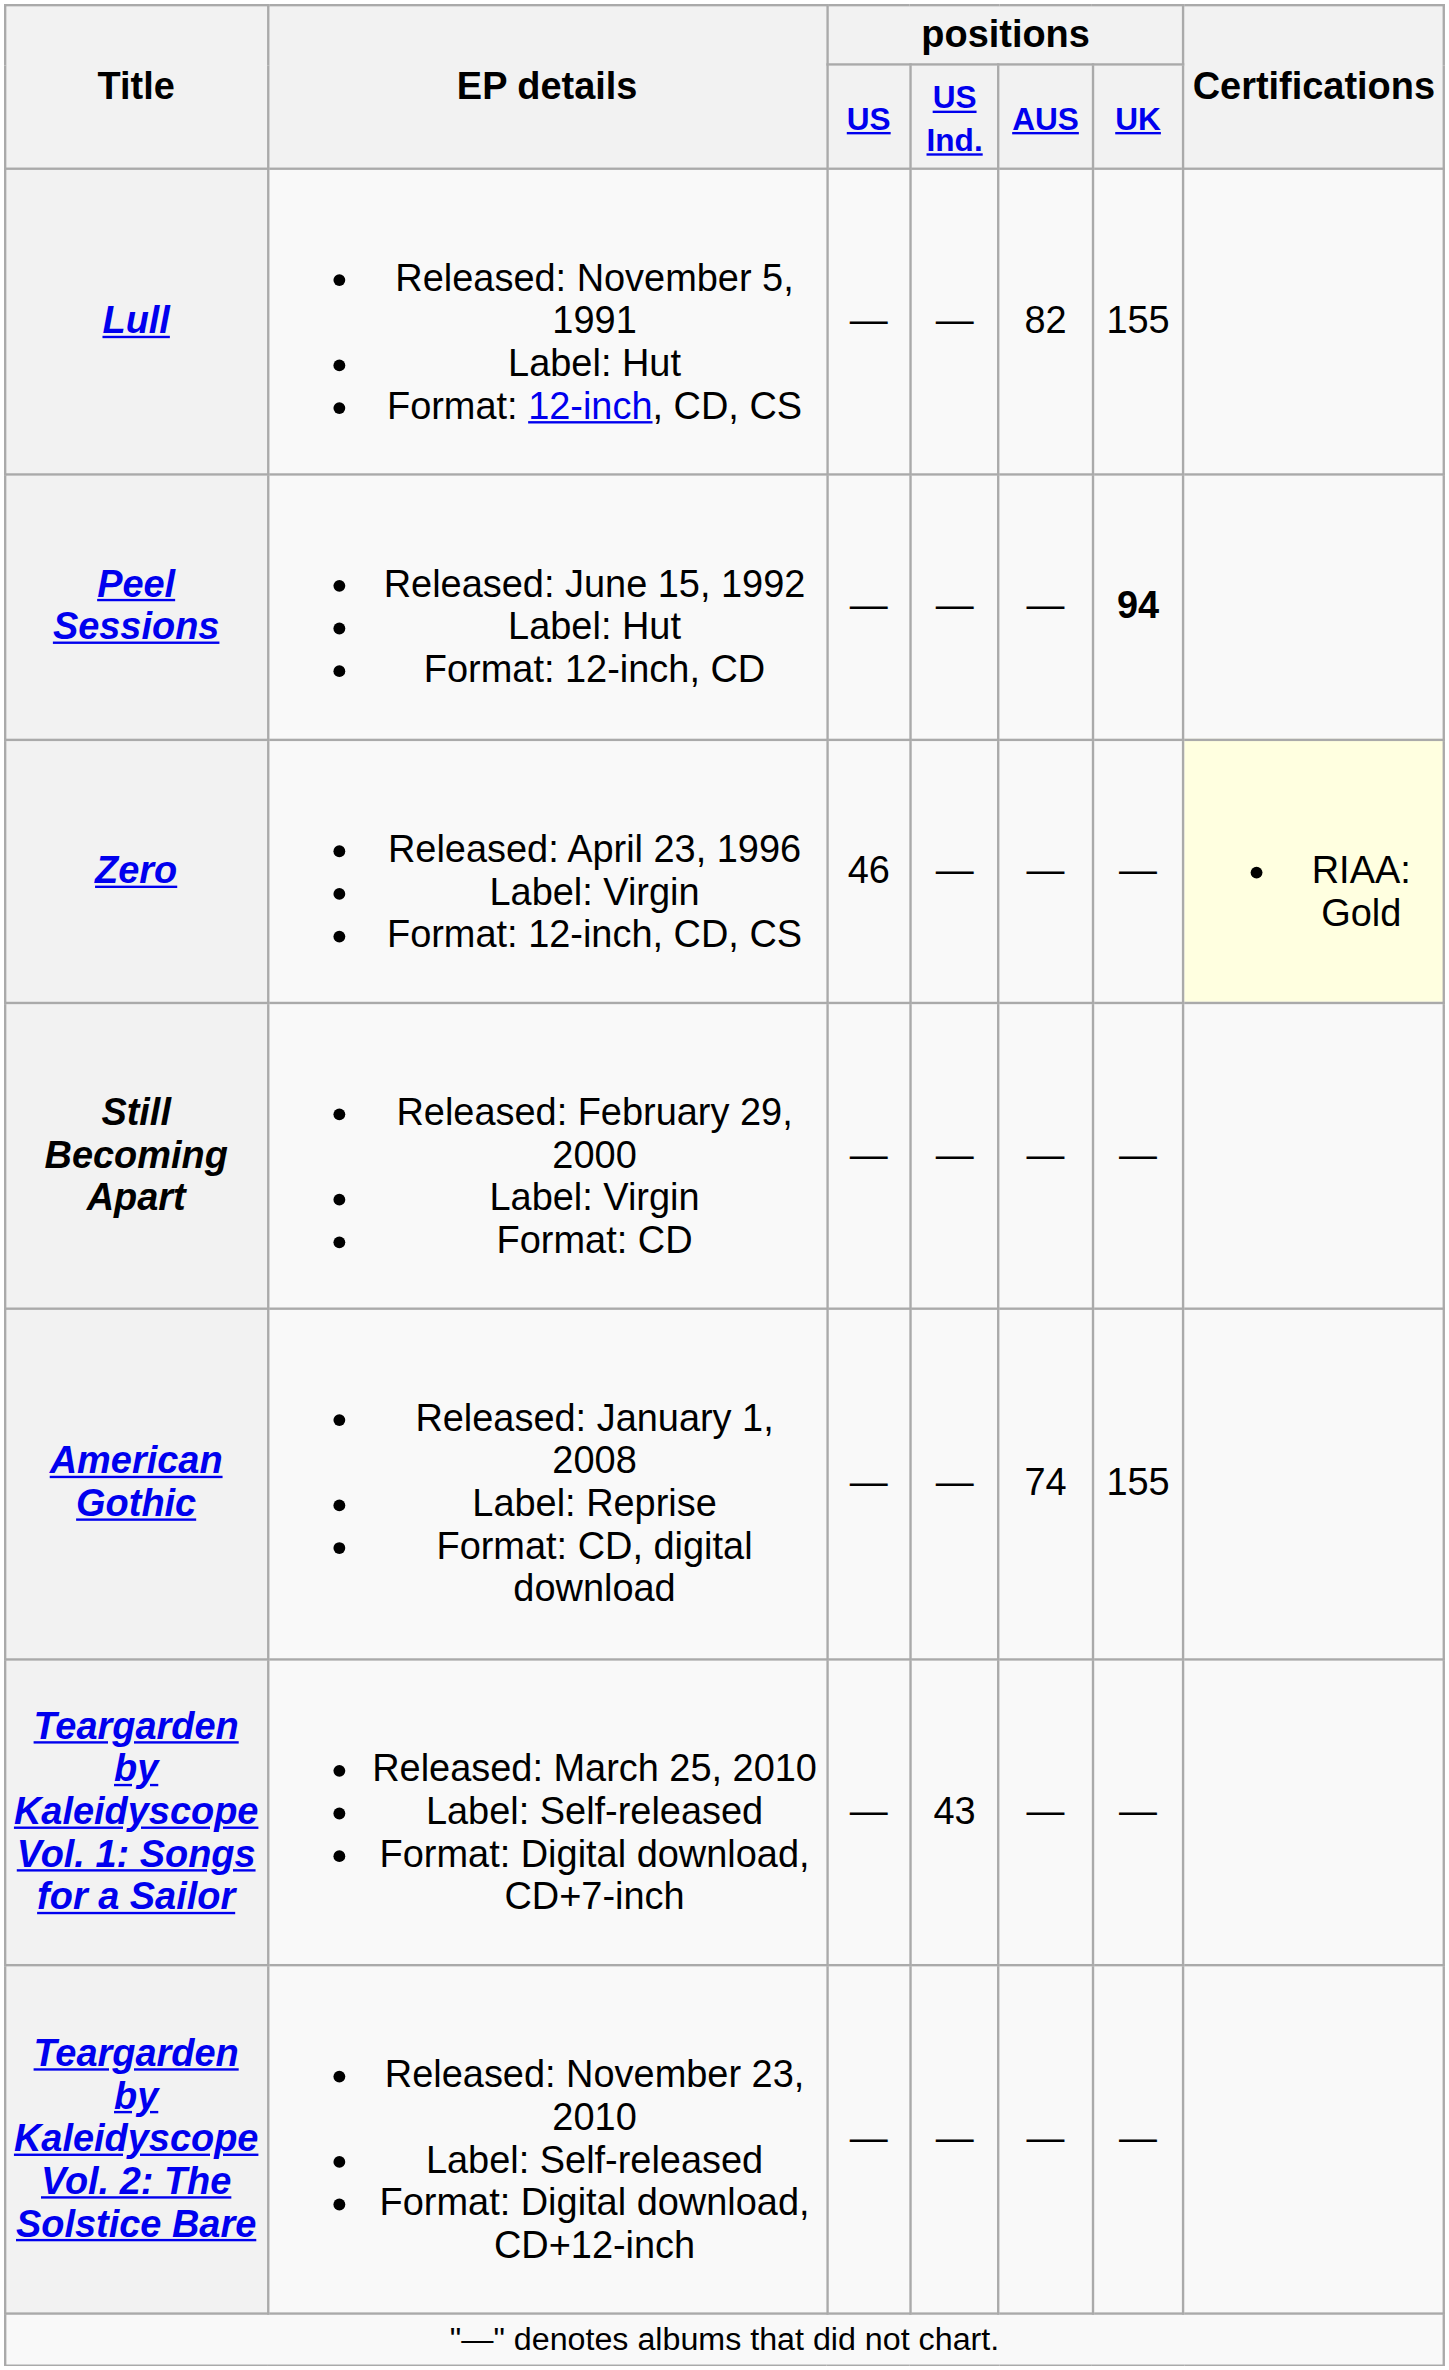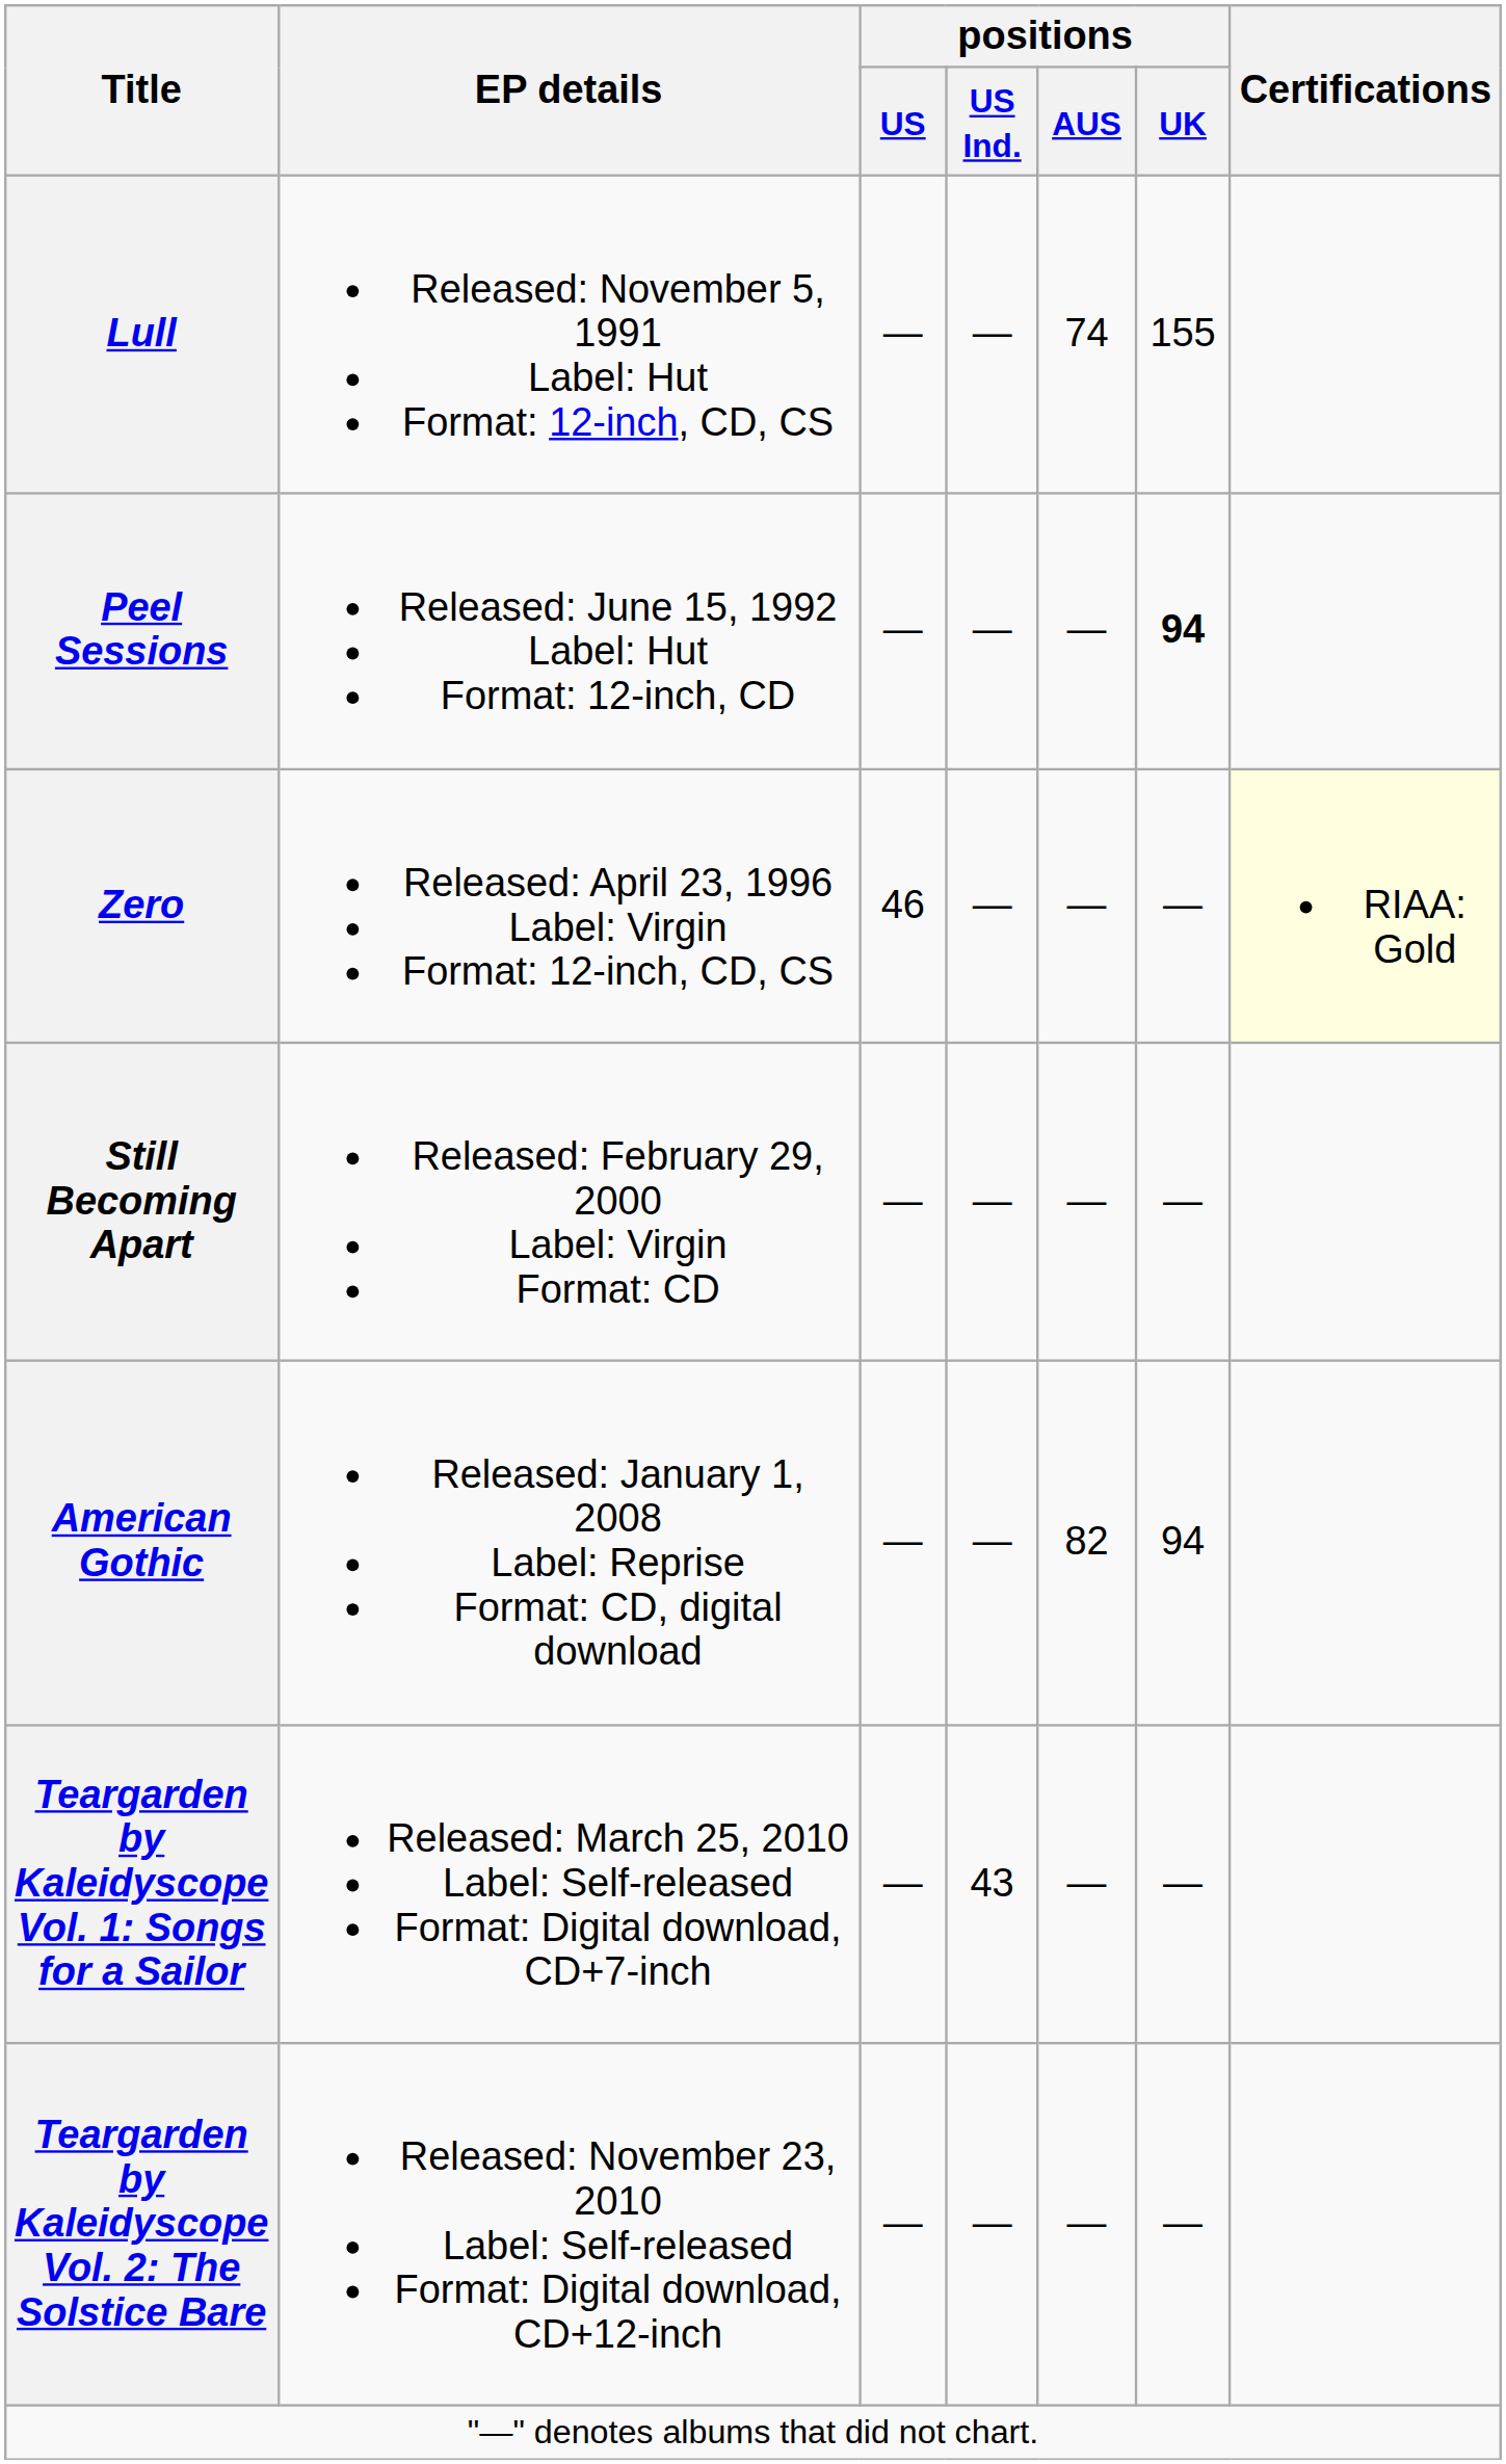Lull | positions / AUS: 82 -> 74
American Gothic | positions / AUS: 74 -> 82
American Gothic | positions / UK: 155 -> 94
